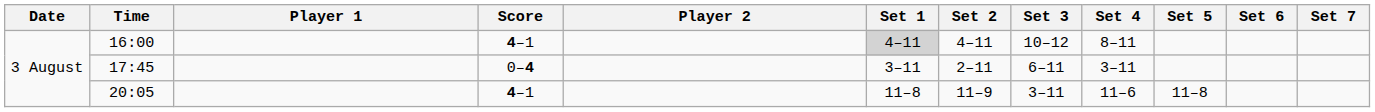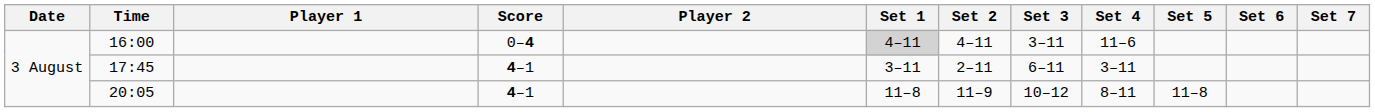16:00 | Score: 4–1 -> 0–4
16:00 | Set 3: 10–12 -> 3–11
16:00 | Set 4: 8–11 -> 11–6
17:45 | Score: 0–4 -> 4–1
20:05 | Set 3: 3–11 -> 10–12
20:05 | Set 4: 11–6 -> 8–11
